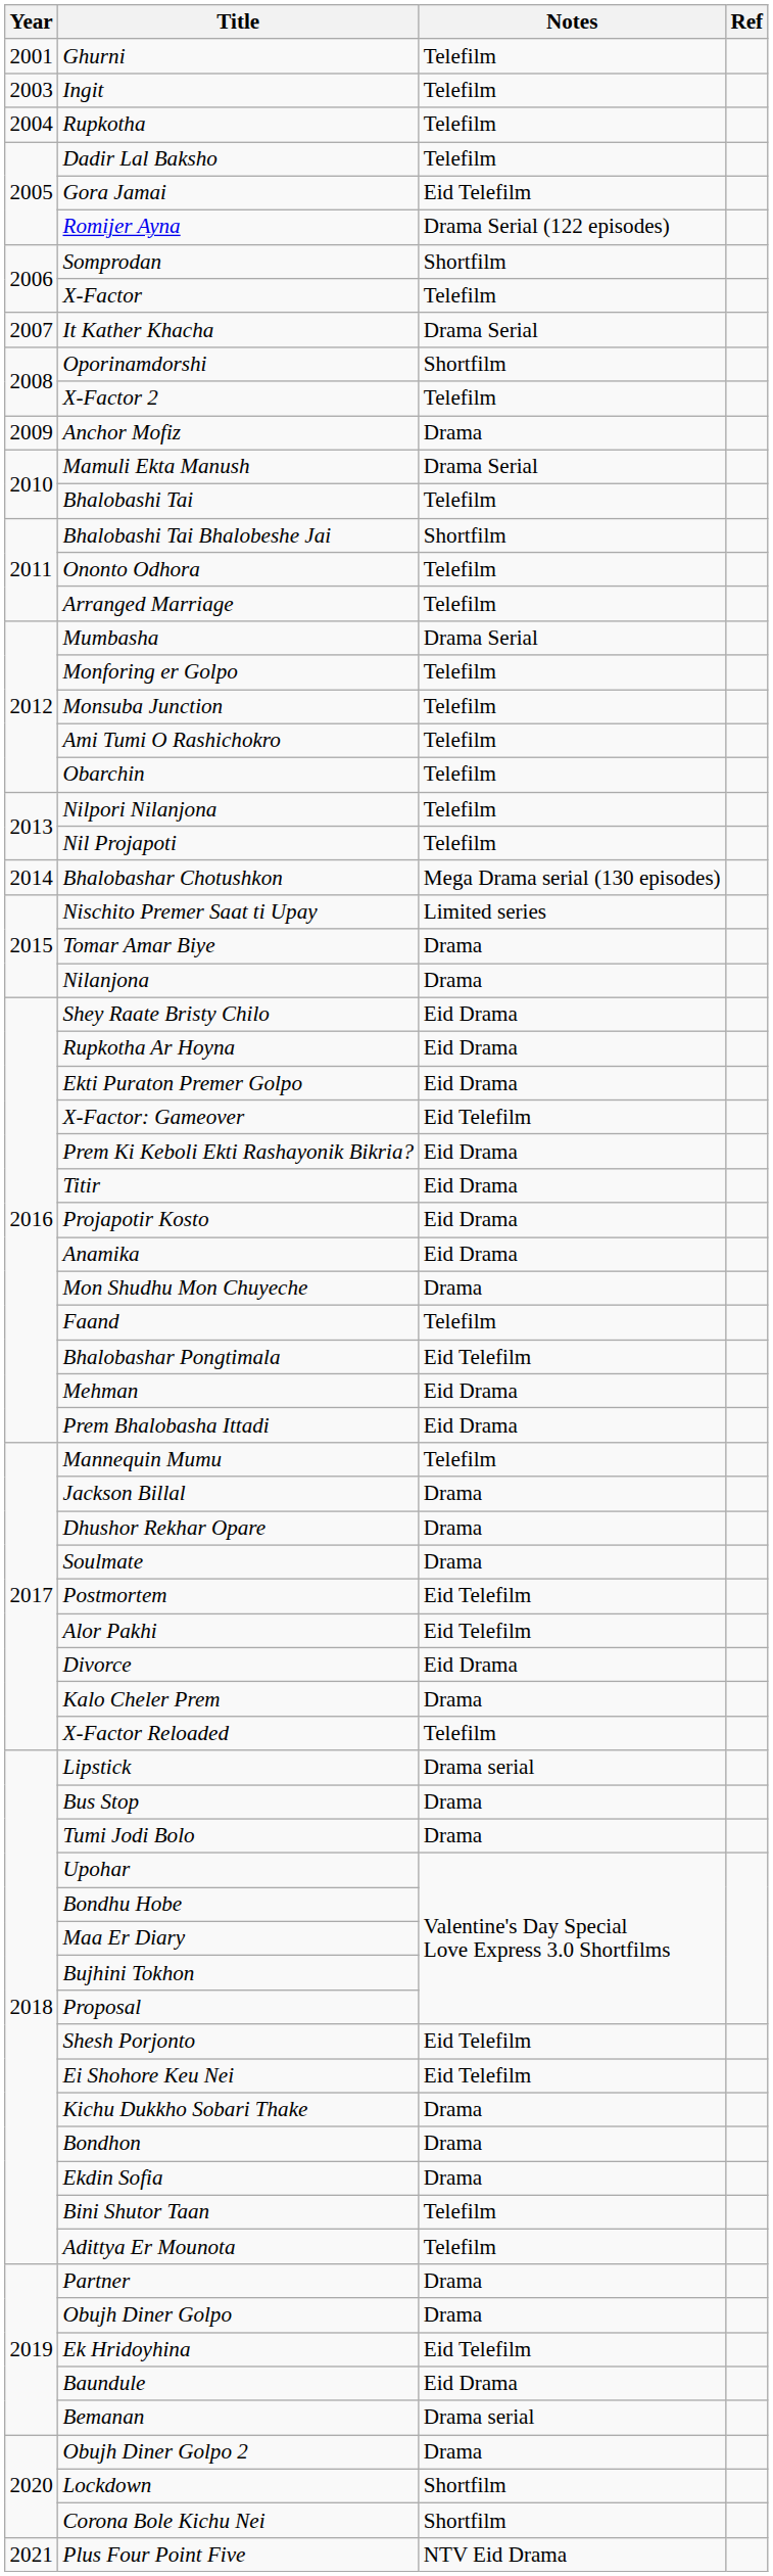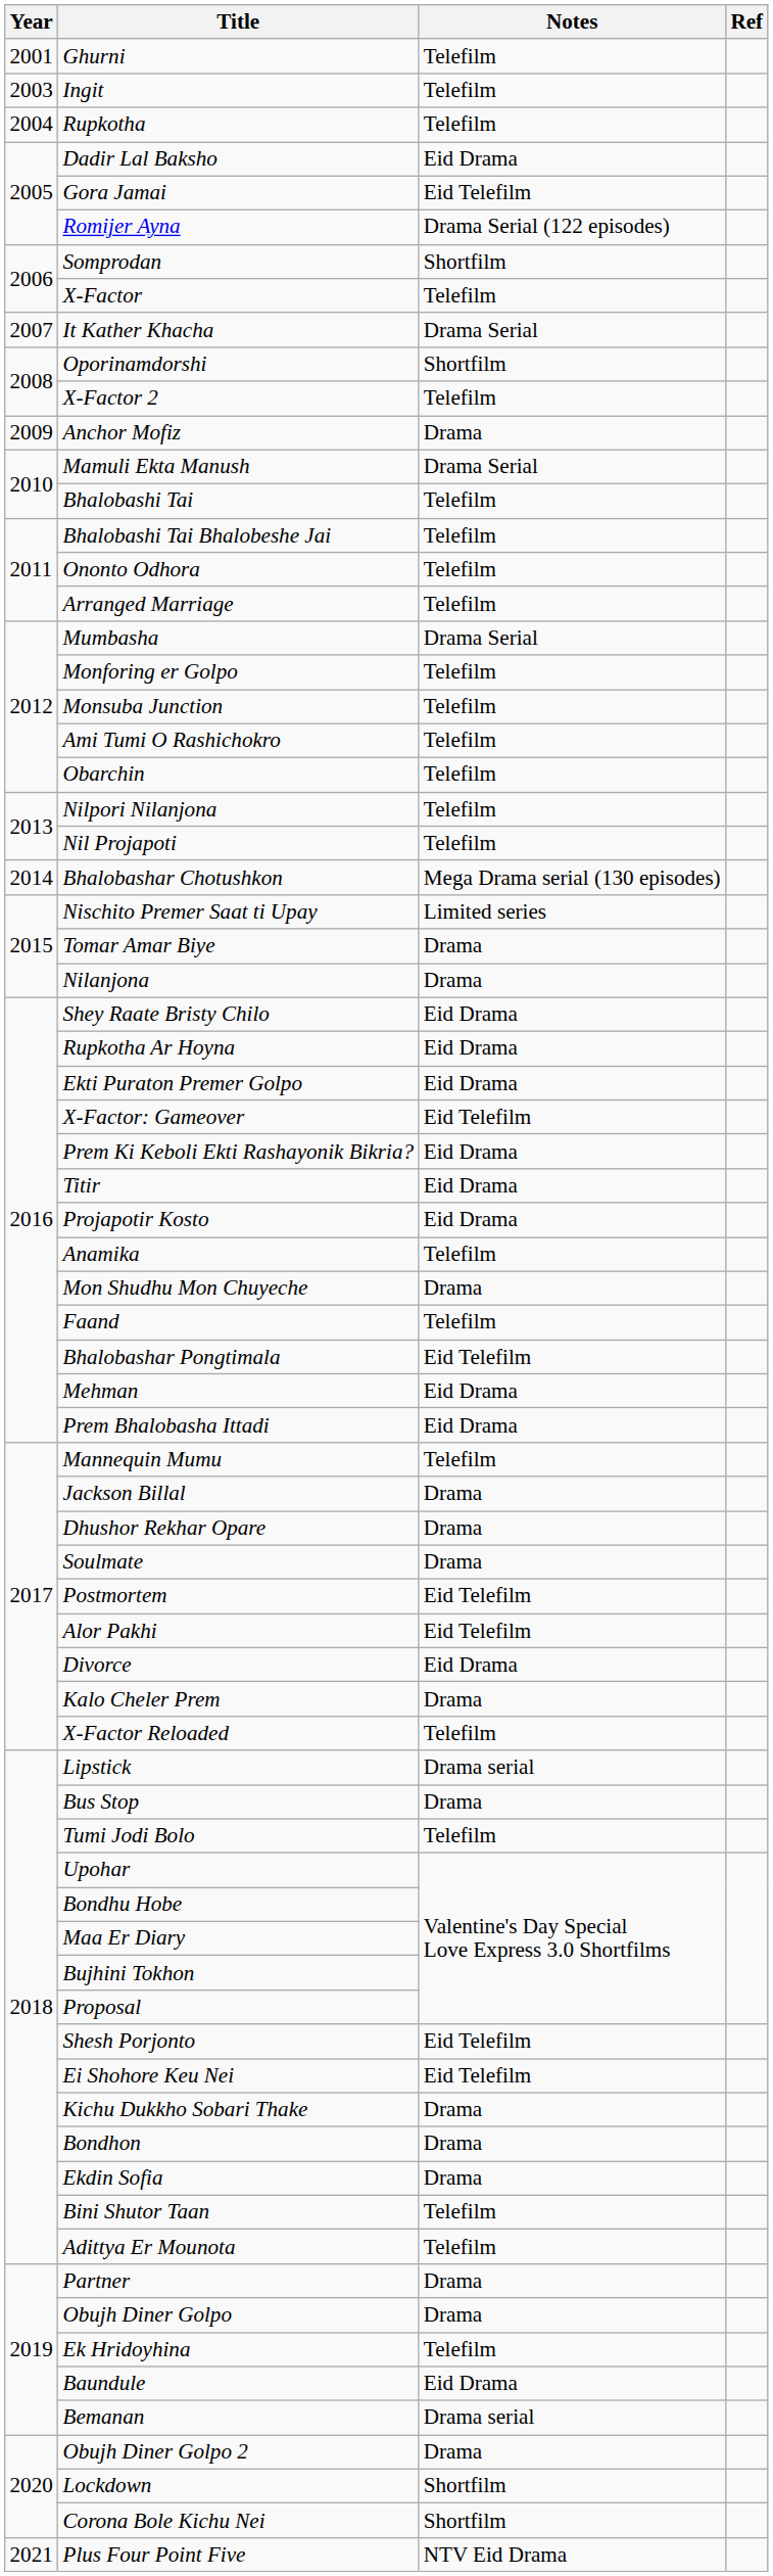Dadir Lal Baksho | Notes: Telefilm -> Eid Drama
Bhalobashi Tai Bhalobeshe Jai | Notes: Shortfilm -> Telefilm
Anamika | Notes: Eid Drama -> Telefilm
Tumi Jodi Bolo | Notes: Drama -> Telefilm
Ek Hridoyhina | Notes: Eid Telefilm -> Telefilm
